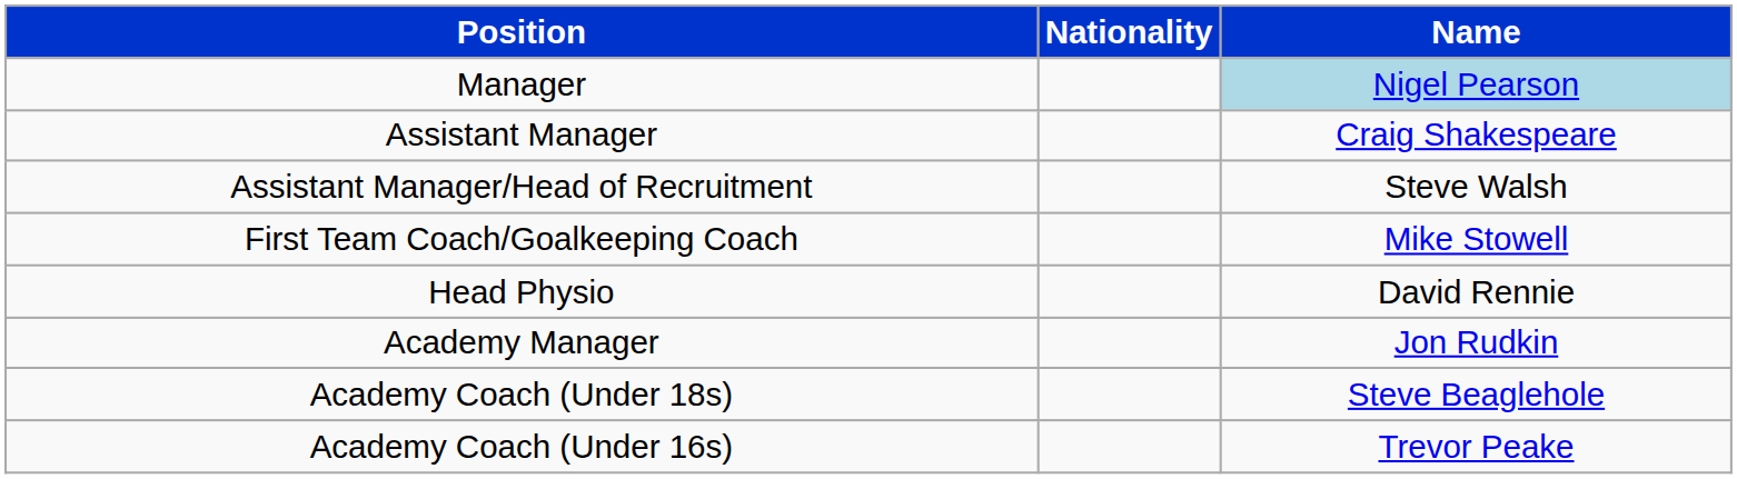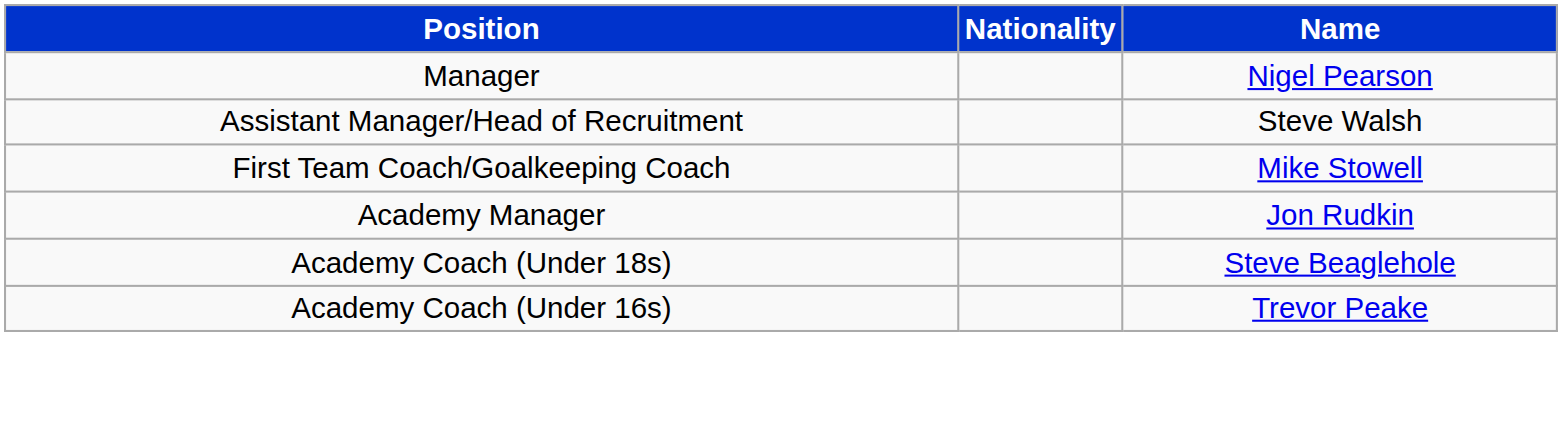Manager | Name: lightblue background -> no background
- row: Assistant Manager | Craig Shakespeare
- row: Head Physio | David Rennie
